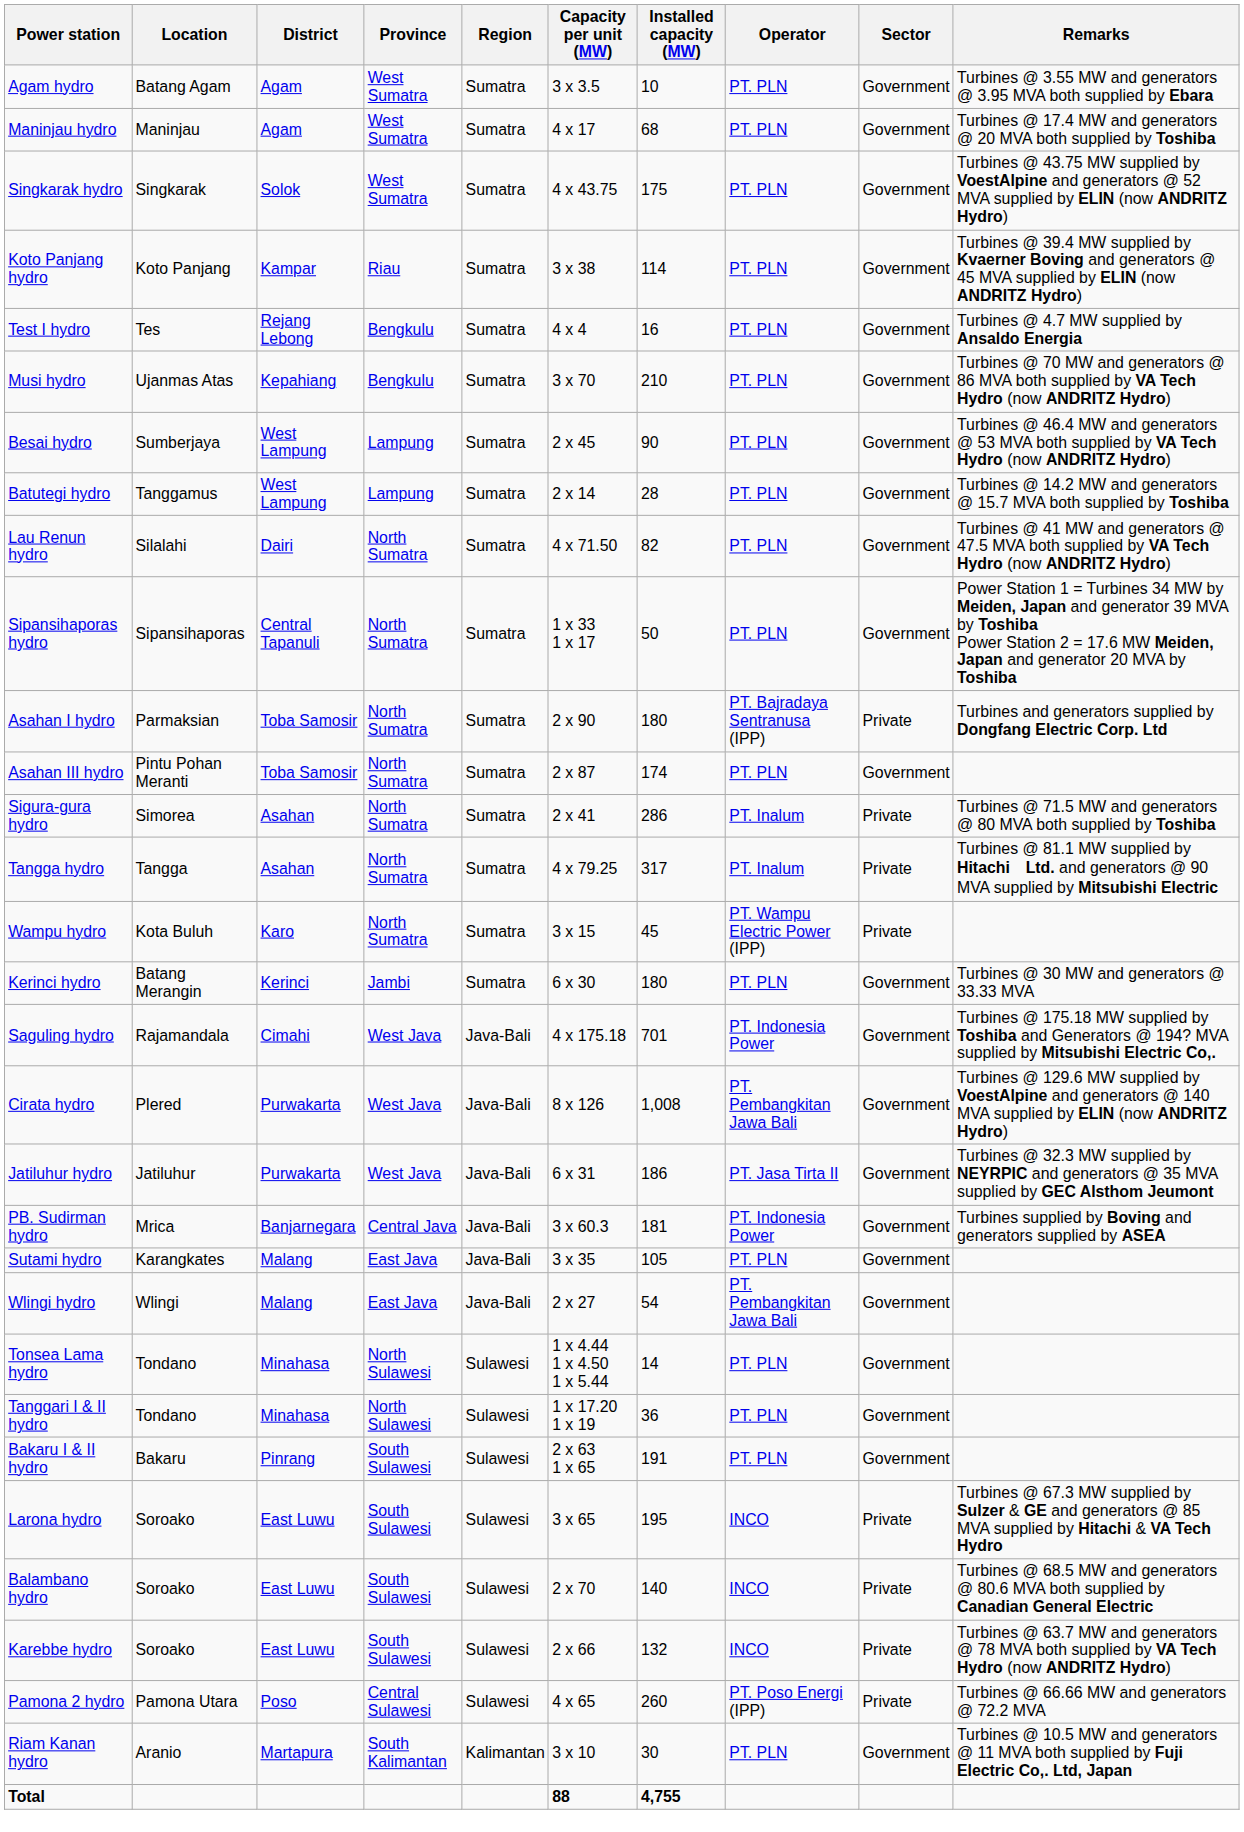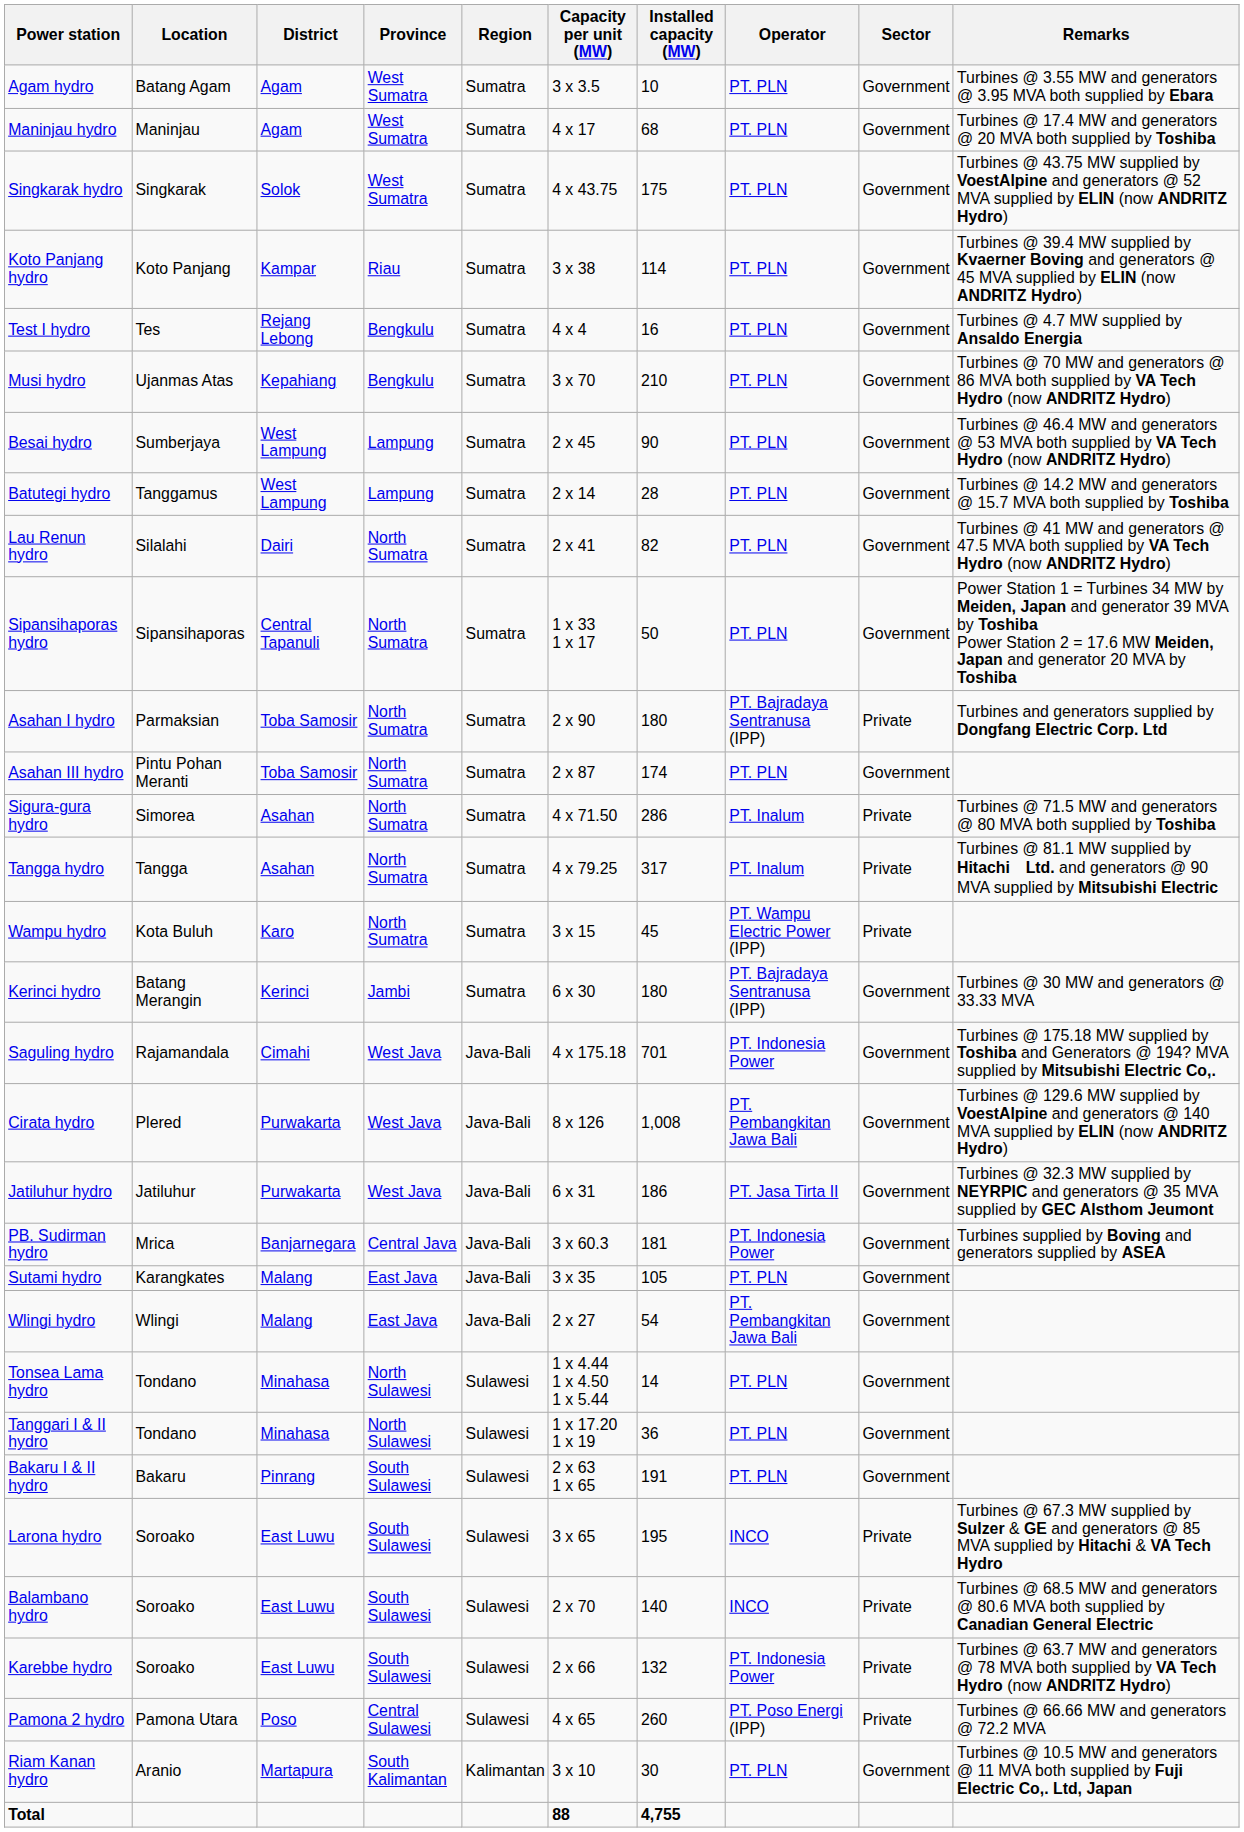Lau Renun hydro | Capacity per unit (MW): 4 x 71.50 -> 2 x 41
Sigura-gura hydro | Capacity per unit (MW): 2 x 41 -> 4 x 71.50
Kerinci hydro | Operator: PT. PLN -> PT. Bajradaya Sentranusa (IPP)
Karebbe hydro | Operator: INCO -> PT. Indonesia Power
